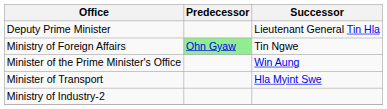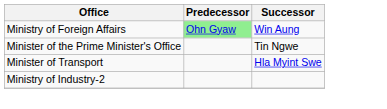- row: Deputy Prime Minister | Lieutenant General Tin Hla
Ministry of Foreign Affairs | Successor: Tin Ngwe -> Win Aung
Minister of the Prime Minister's Office | Successor: Win Aung -> Tin Ngwe
